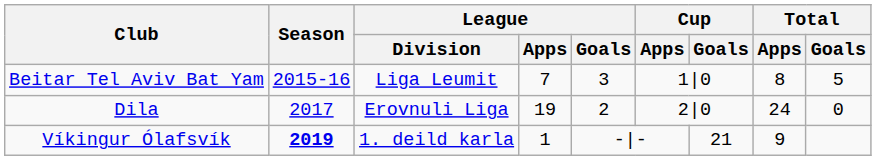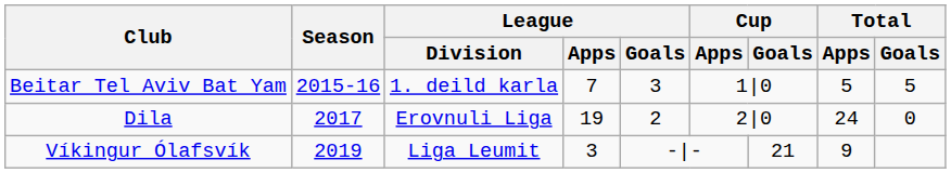Beitar Tel Aviv Bat Yam | League / Division: Liga Leumit -> 1. deild karla
Beitar Tel Aviv Bat Yam | Total / Apps: 8 -> 5
Víkingur Ólafsvík | Season: bold -> normal
Víkingur Ólafsvík | League / Division: 1. deild karla -> Liga Leumit
Víkingur Ólafsvík | League / Apps: 1 -> 3
